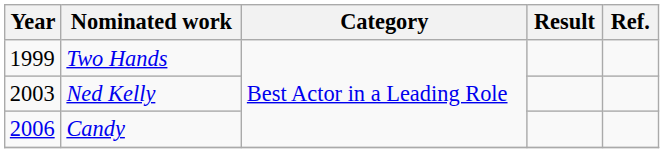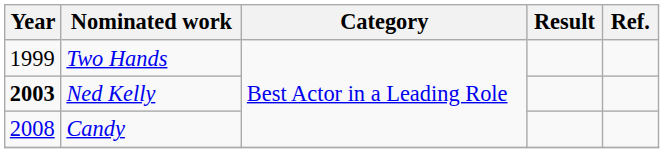Ned Kelly | Year: normal -> bold
Candy | Year: 2006 -> 2008
